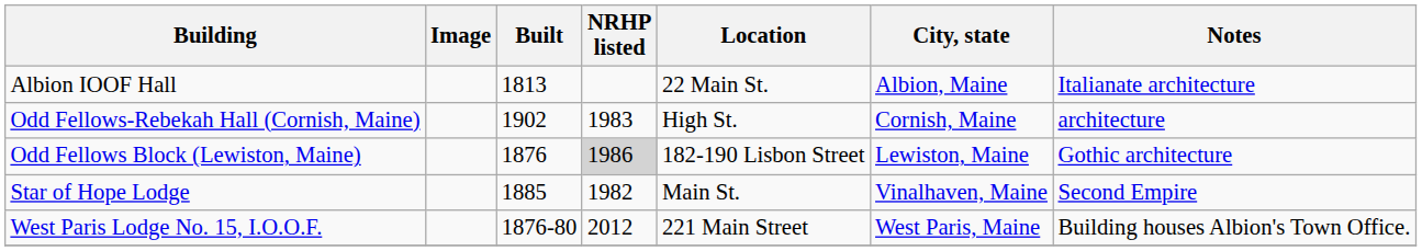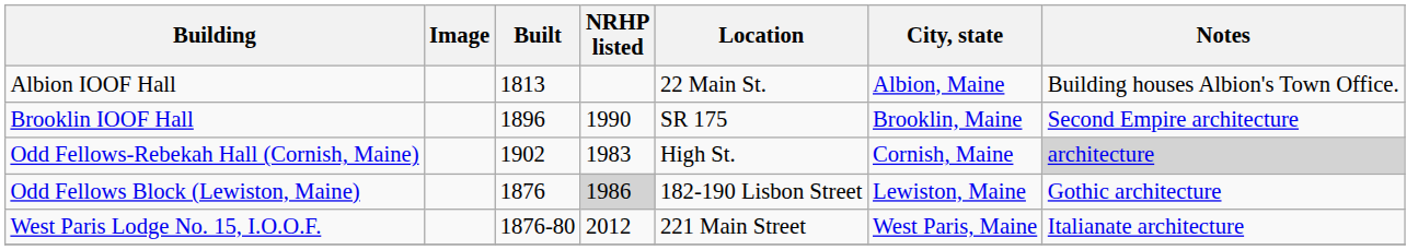Albion IOOF Hall | Notes: Italianate architecture -> Building houses Albion's Town Office.
+ row: Brooklin IOOF Hall | 1896 | 1990 | SR 175 | Brooklin, Maine | Second Empire architecture
Odd Fellows-Rebekah Hall (Cornish, Maine) | Notes: no background -> lightgrey background
- row: Star of Hope Lodge | 1885 | 1982 | Main St. | Vinalhaven, Maine | Second Empire
West Paris Lodge No. 15, I.O.O.F. | Notes: Building houses Albion's Town Office. -> Italianate architecture
